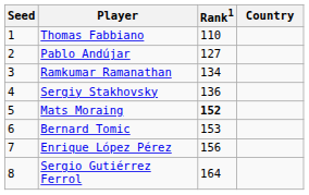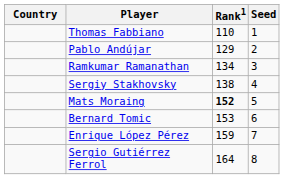columns swapped: Country <-> Seed
Pablo Andújar | Rank1: 127 -> 129
Sergiy Stakhovsky | Rank1: 136 -> 138
Enrique López Pérez | Rank1: 156 -> 159
